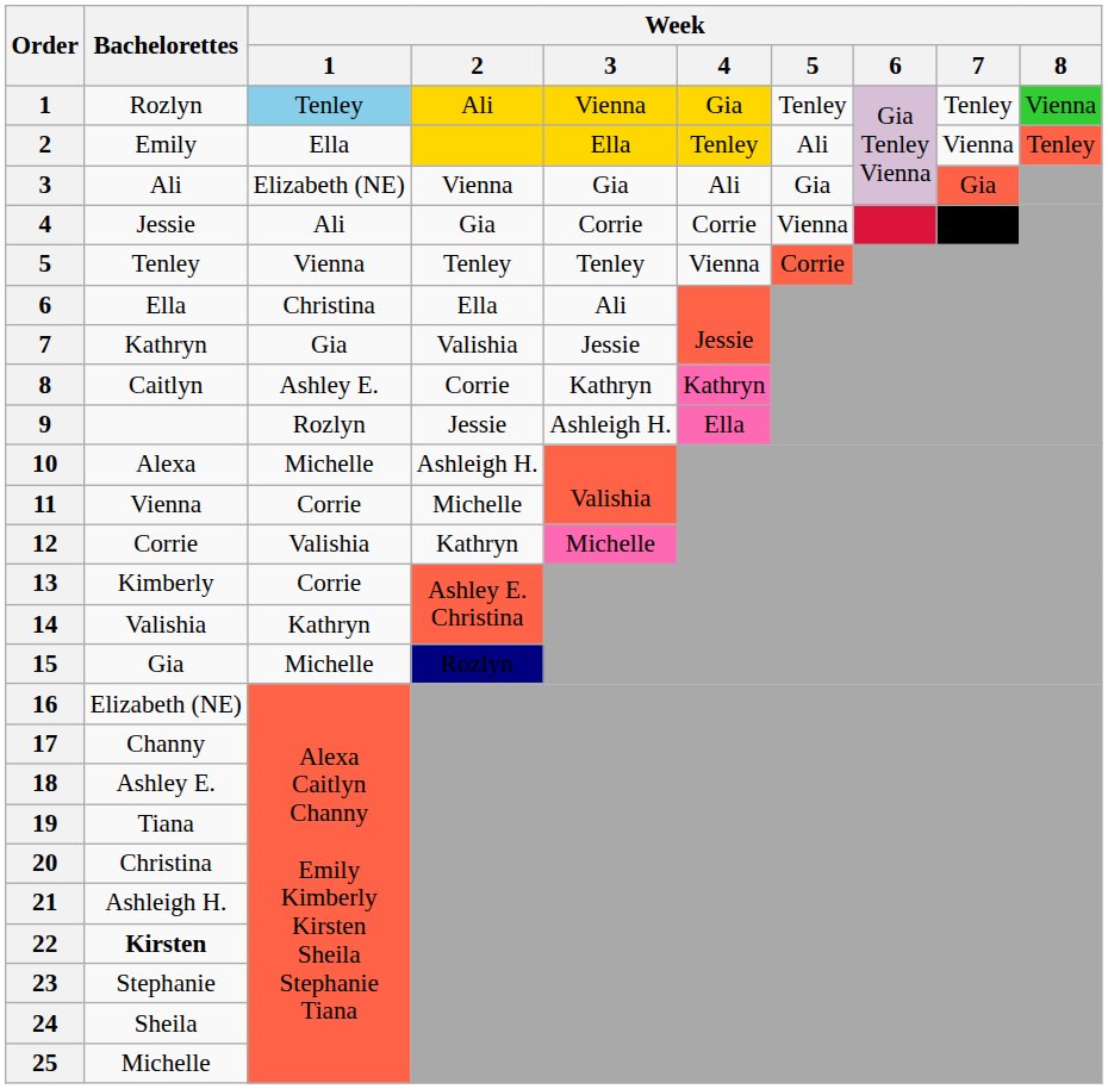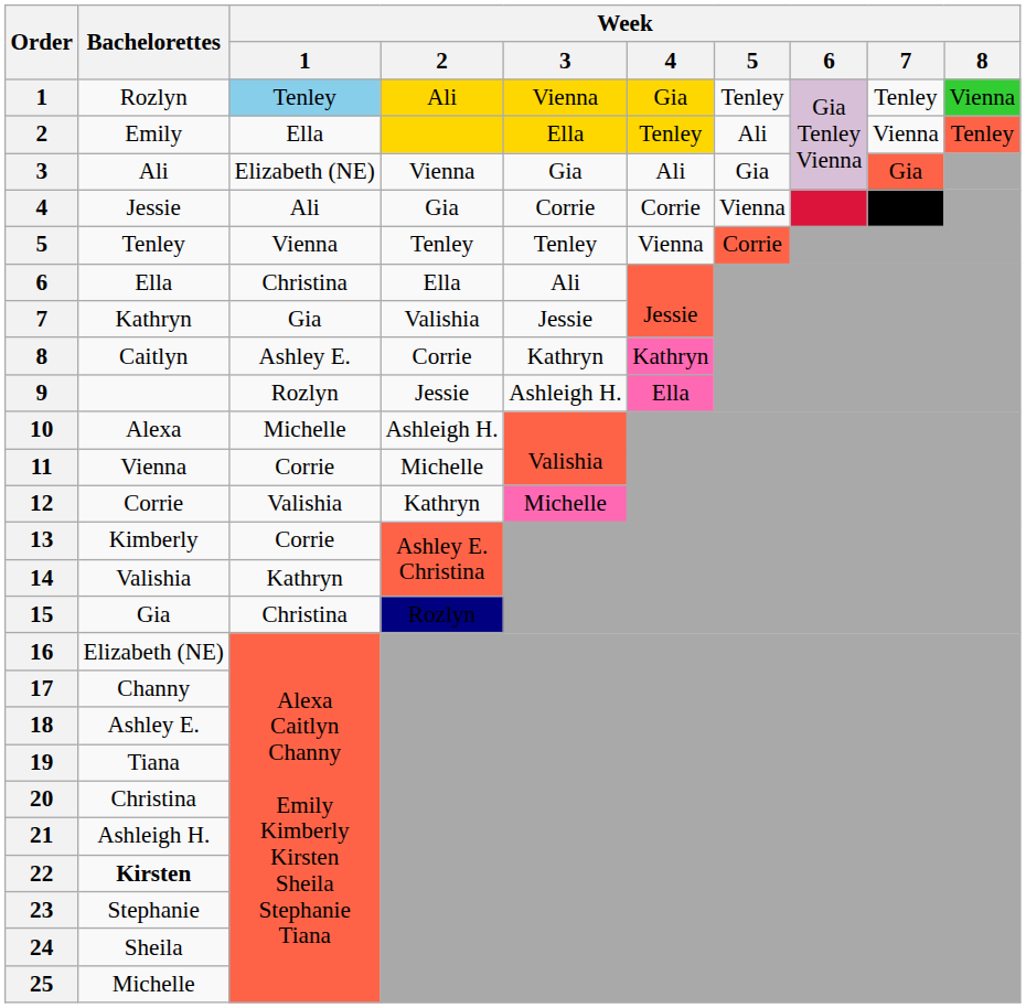15 | Week / 1: Michelle -> Christina
